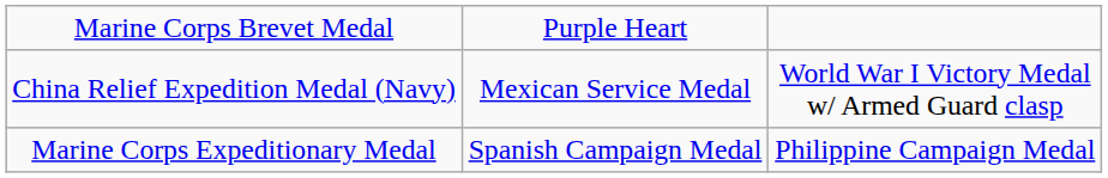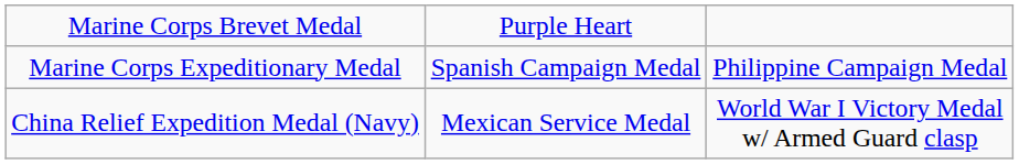rows swapped: Marine Corps Expeditionary Medal <-> China Relief Expedition Medal (Navy)
